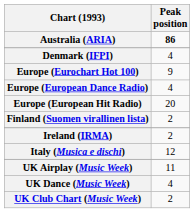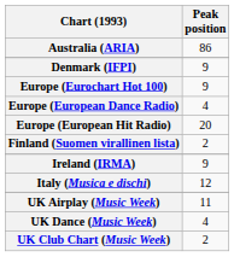Australia (ARIA) | Peak position: bold -> normal
Denmark (IFPI) | Peak position: 4 -> 9
Ireland (IRMA) | Peak position: 2 -> 9
